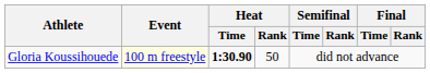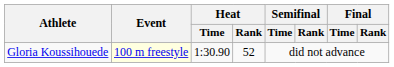Gloria Koussihouede | Heat / Time: bold -> normal
Gloria Koussihouede | Heat / Rank: 50 -> 52
